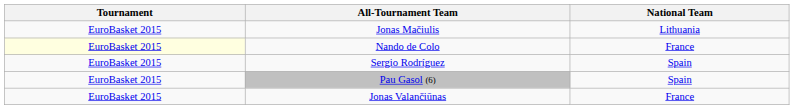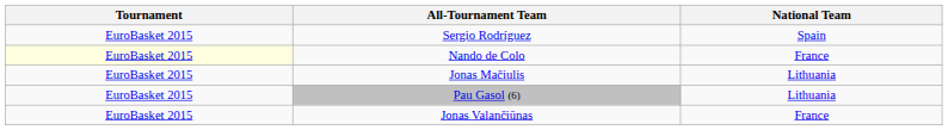rows swapped: Sergio Rodríguez <-> Jonas Mačiulis
Pau Gasol (6) | National Team: Spain -> Lithuania
